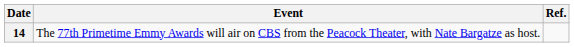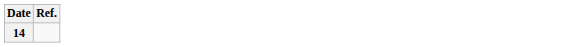- column: Event | The 77th Primetime Emmy Awards will air on CBS from the Peacock Theater, with Nate Bargatze as host.
